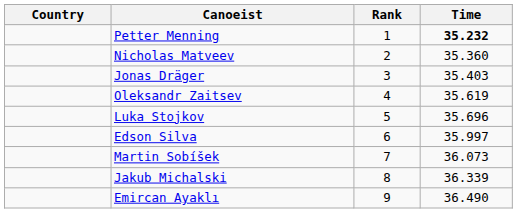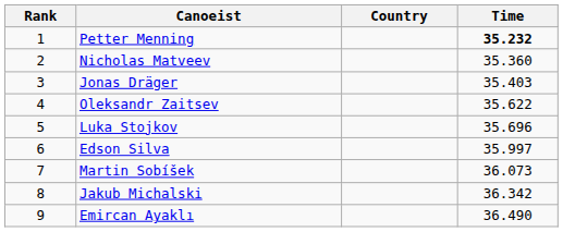columns swapped: Rank <-> Country
Oleksandr Zaitsev | Time: 35.619 -> 35.622
Jakub Michalski | Time: 36.339 -> 36.342
